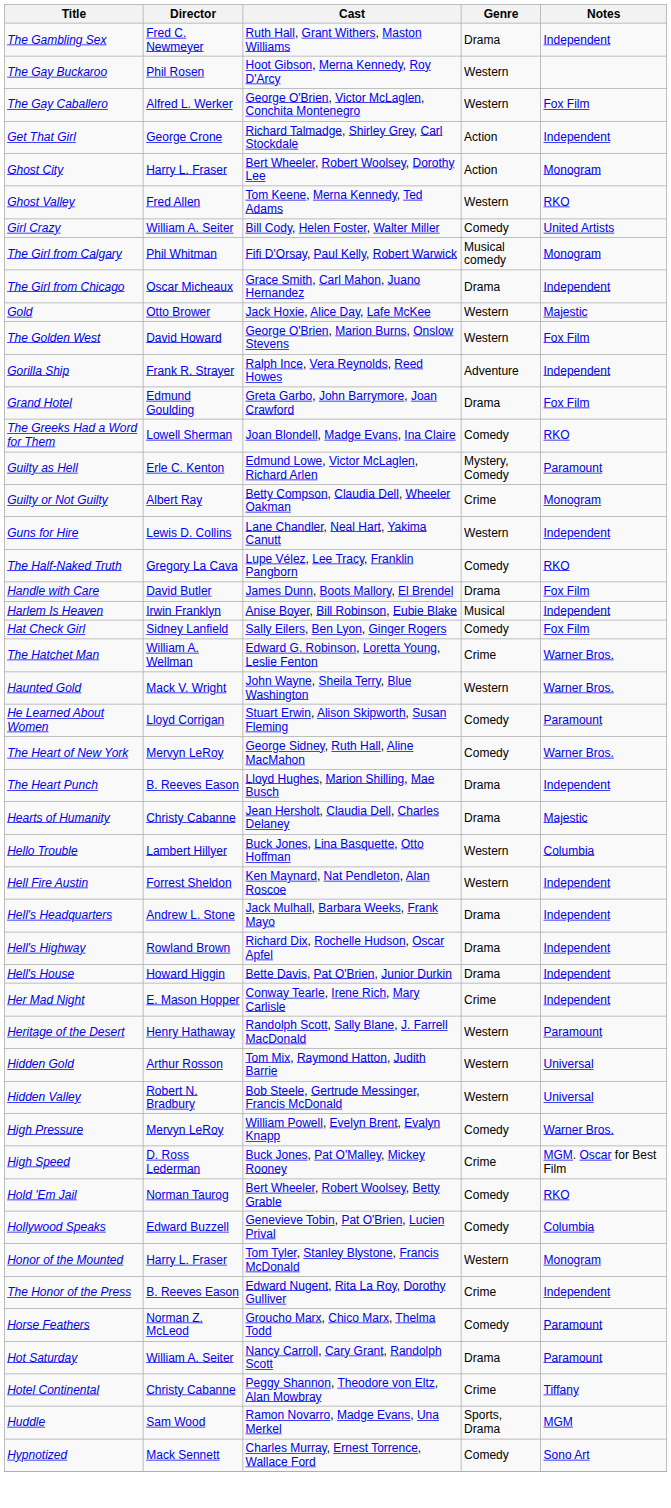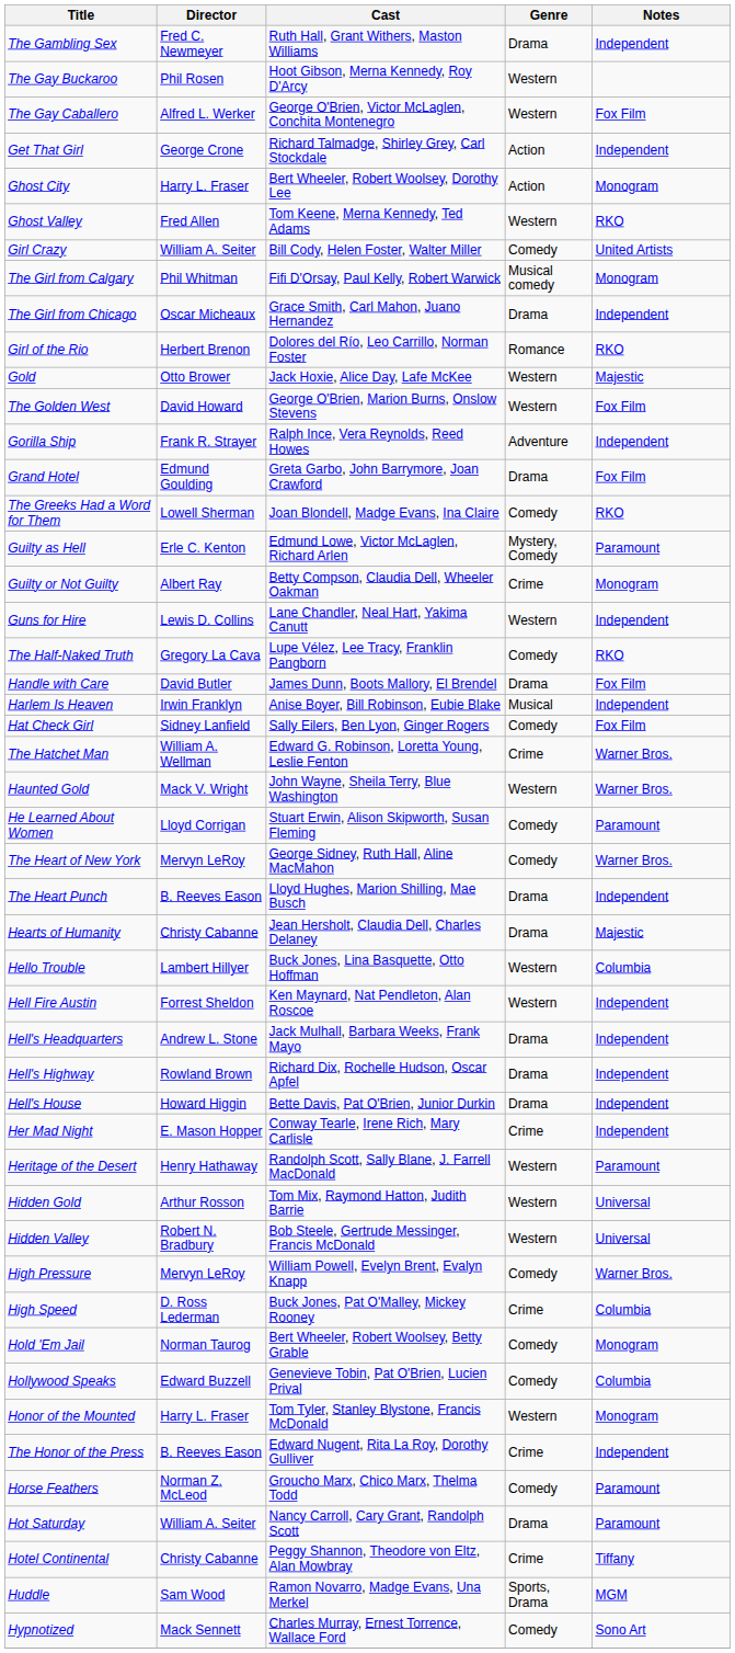+ row: Girl of the Rio | Herbert Brenon | Dolores del Río, Leo Carrillo, Norman Foster | Romance | RKO
High Speed | Notes: MGM. Oscar for Best Film -> Columbia
Hold 'Em Jail | Notes: RKO -> Monogram
